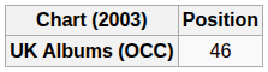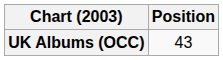UK Albums (OCC) | Position: 46 -> 43
